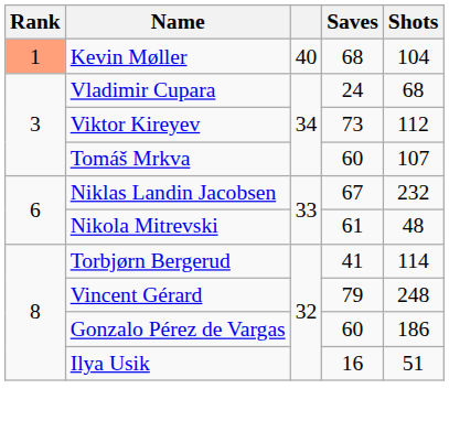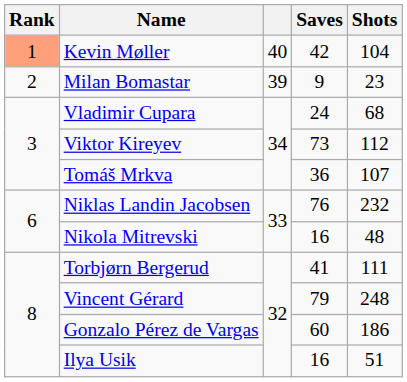Kevin Møller | Saves: 68 -> 42
+ row: 2 | Milan Bomastar | 39 | 9 | 23
Tomáš Mrkva | Saves: 60 -> 36
Niklas Landin Jacobsen | Saves: 67 -> 76
Nikola Mitrevski | Saves: 61 -> 16
Torbjørn Bergerud | Shots: 114 -> 111
